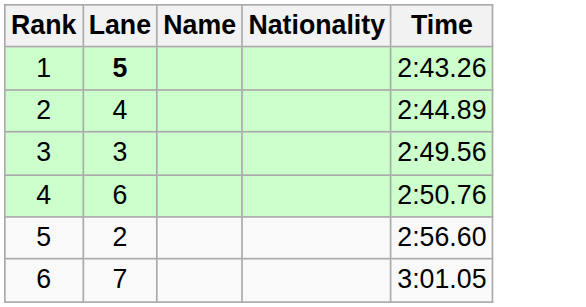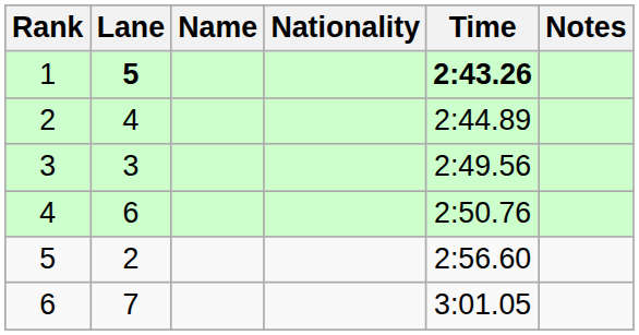+ column: Notes
1 | Time: normal -> bold
